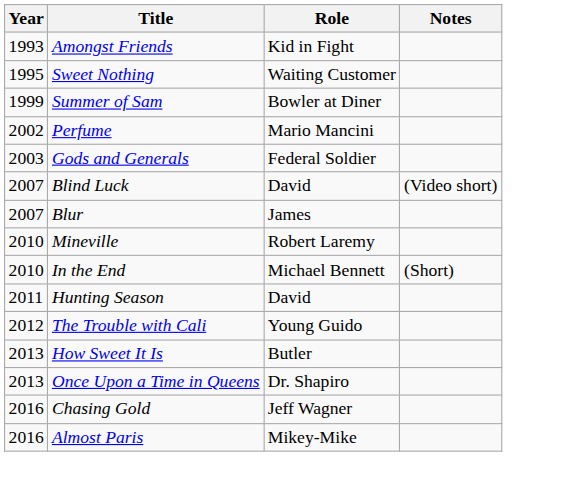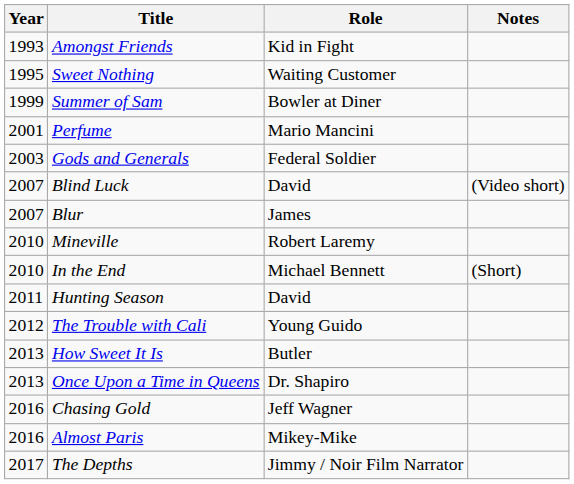Perfume | Year: 2002 -> 2001
+ row: 2017 | The Depths | Jimmy / Noir Film Narrator
